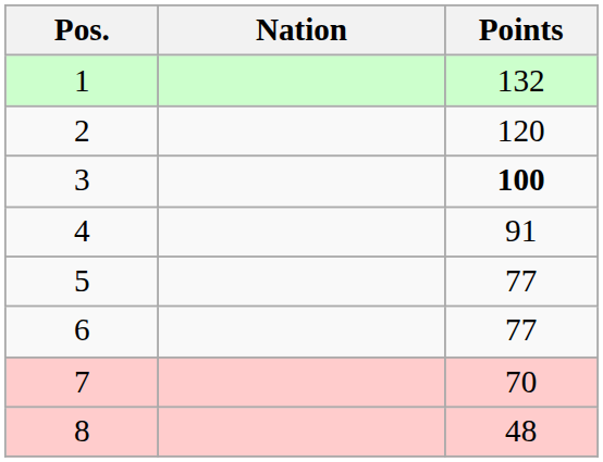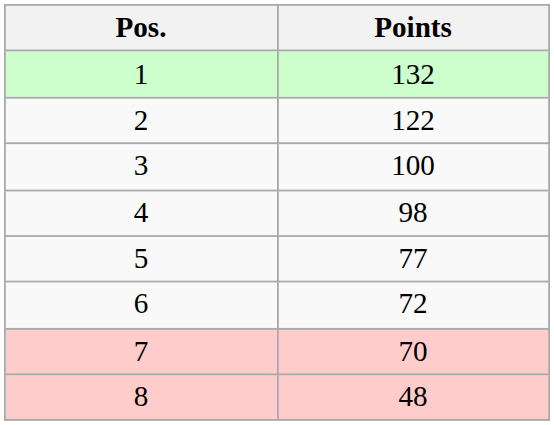- column: Nation
2 | Points: 120 -> 122
3 | Points: bold -> normal
4 | Points: 91 -> 98
6 | Points: 77 -> 72
